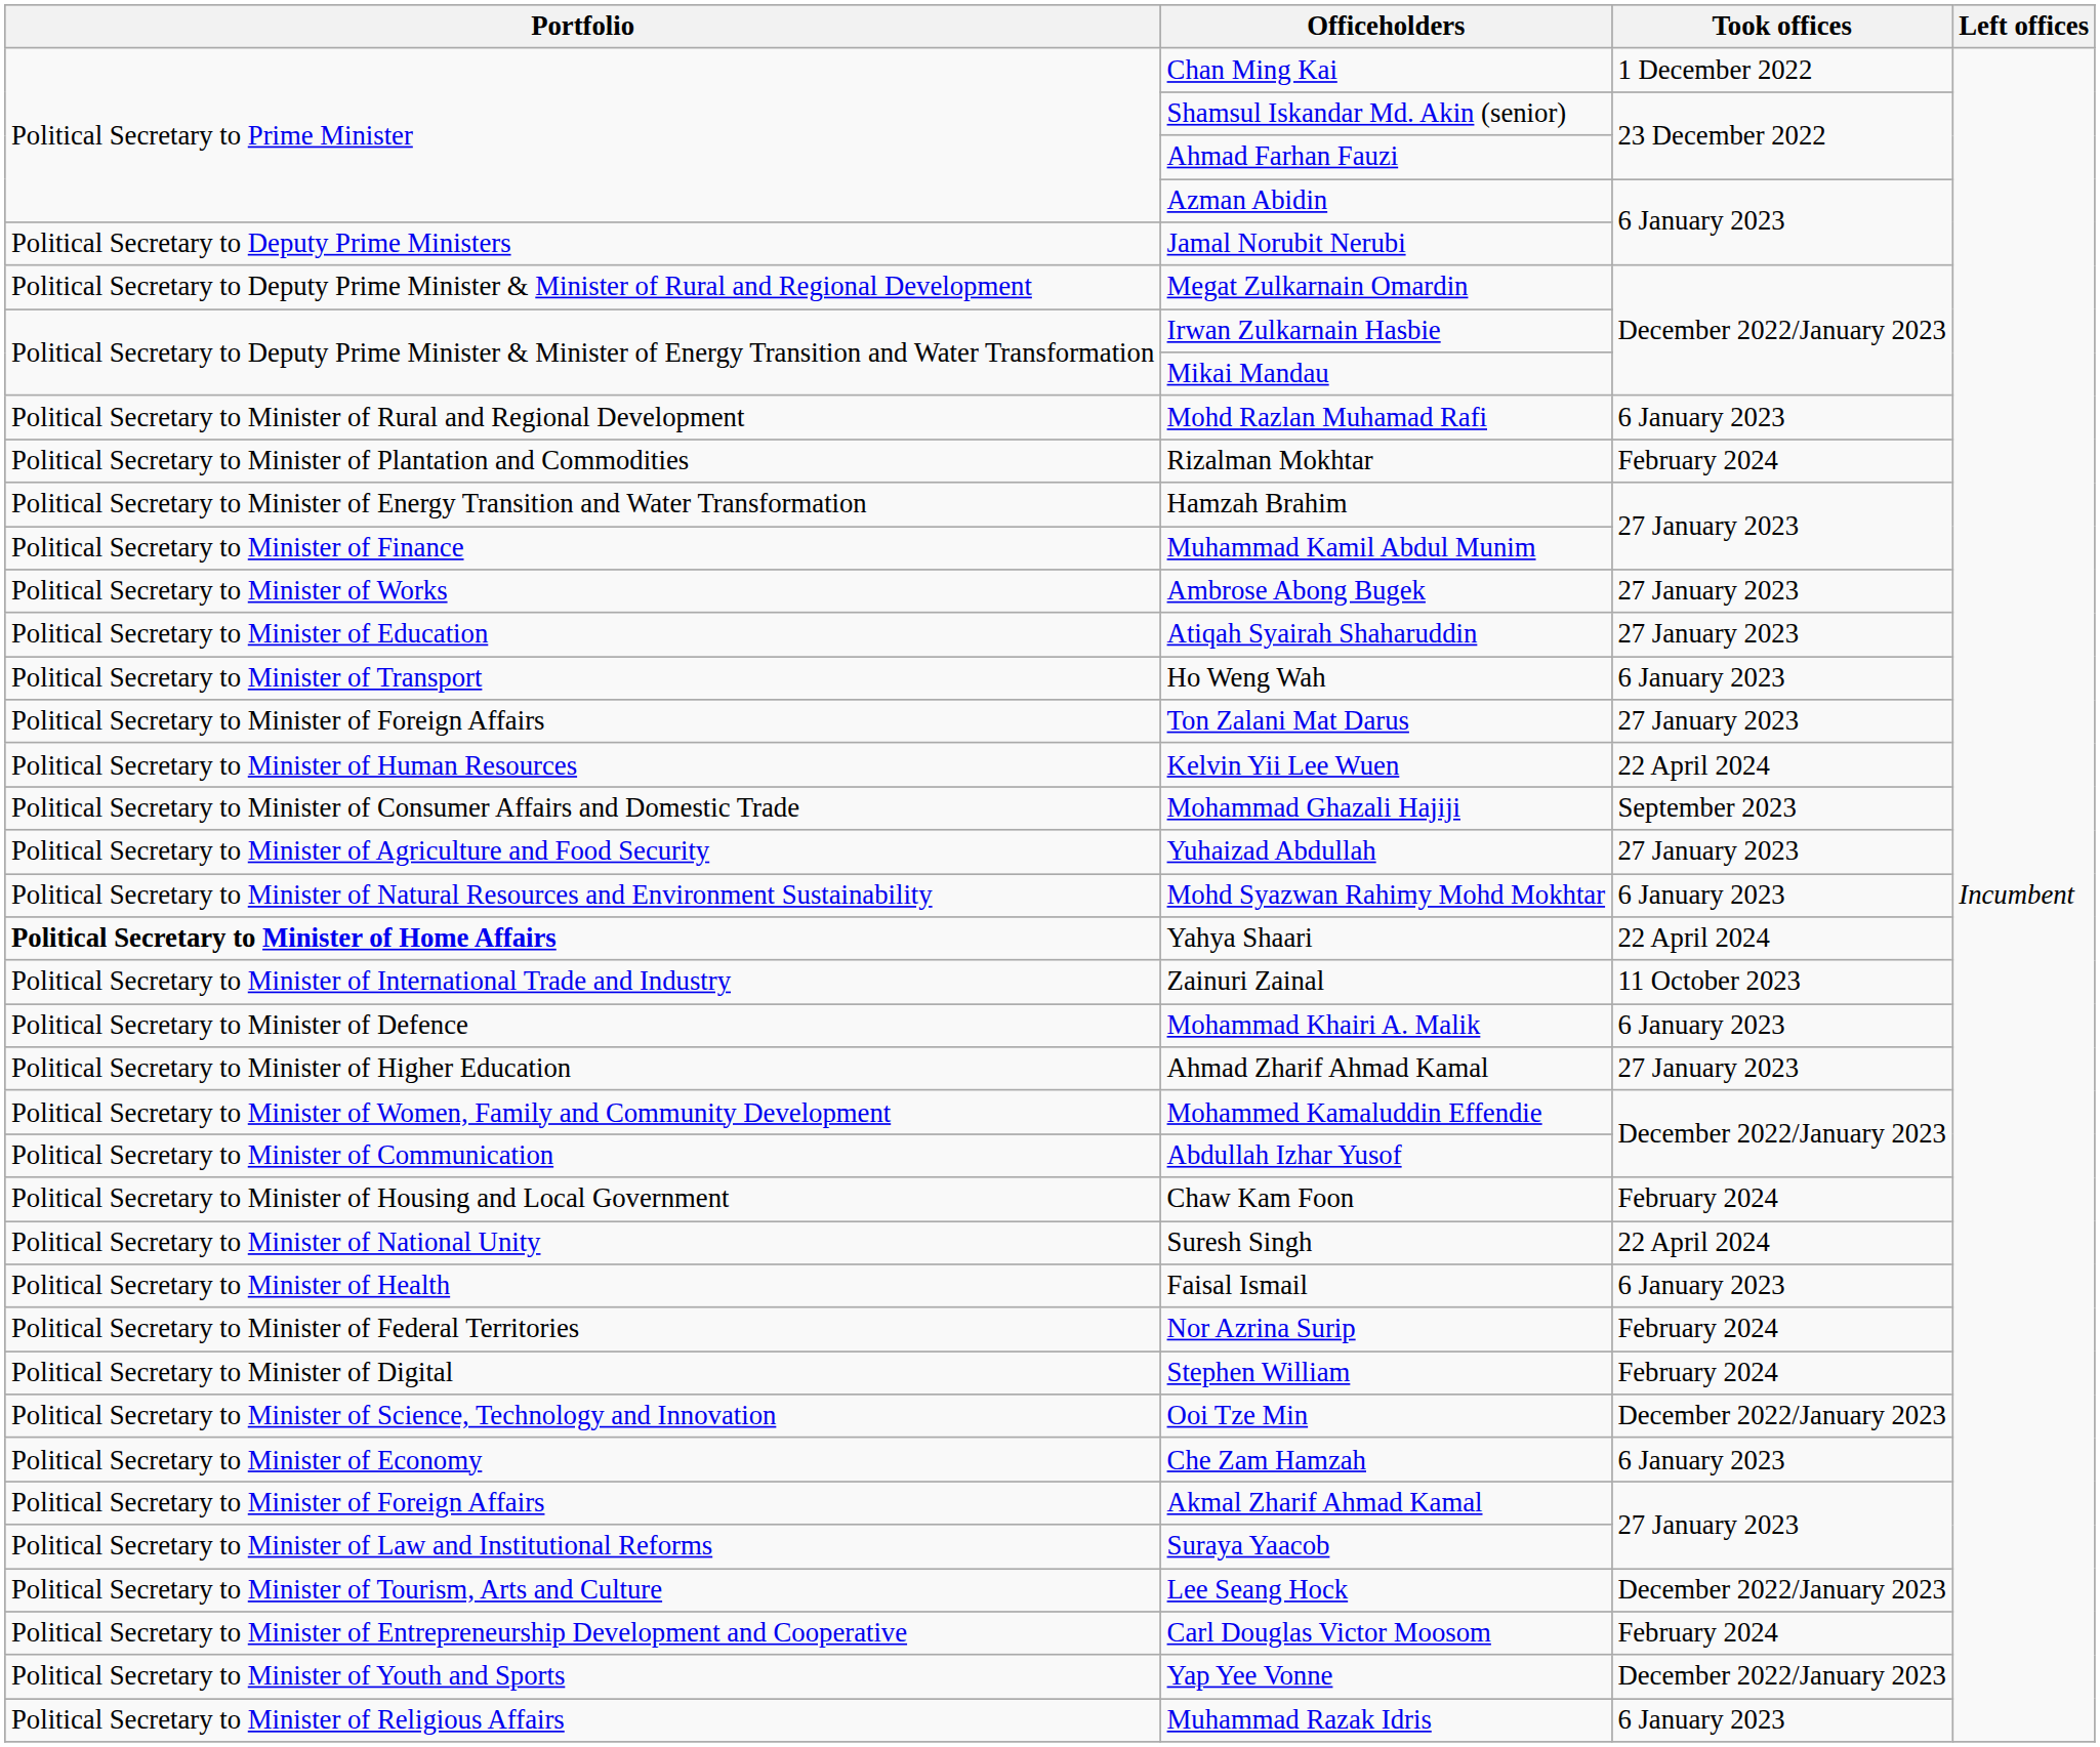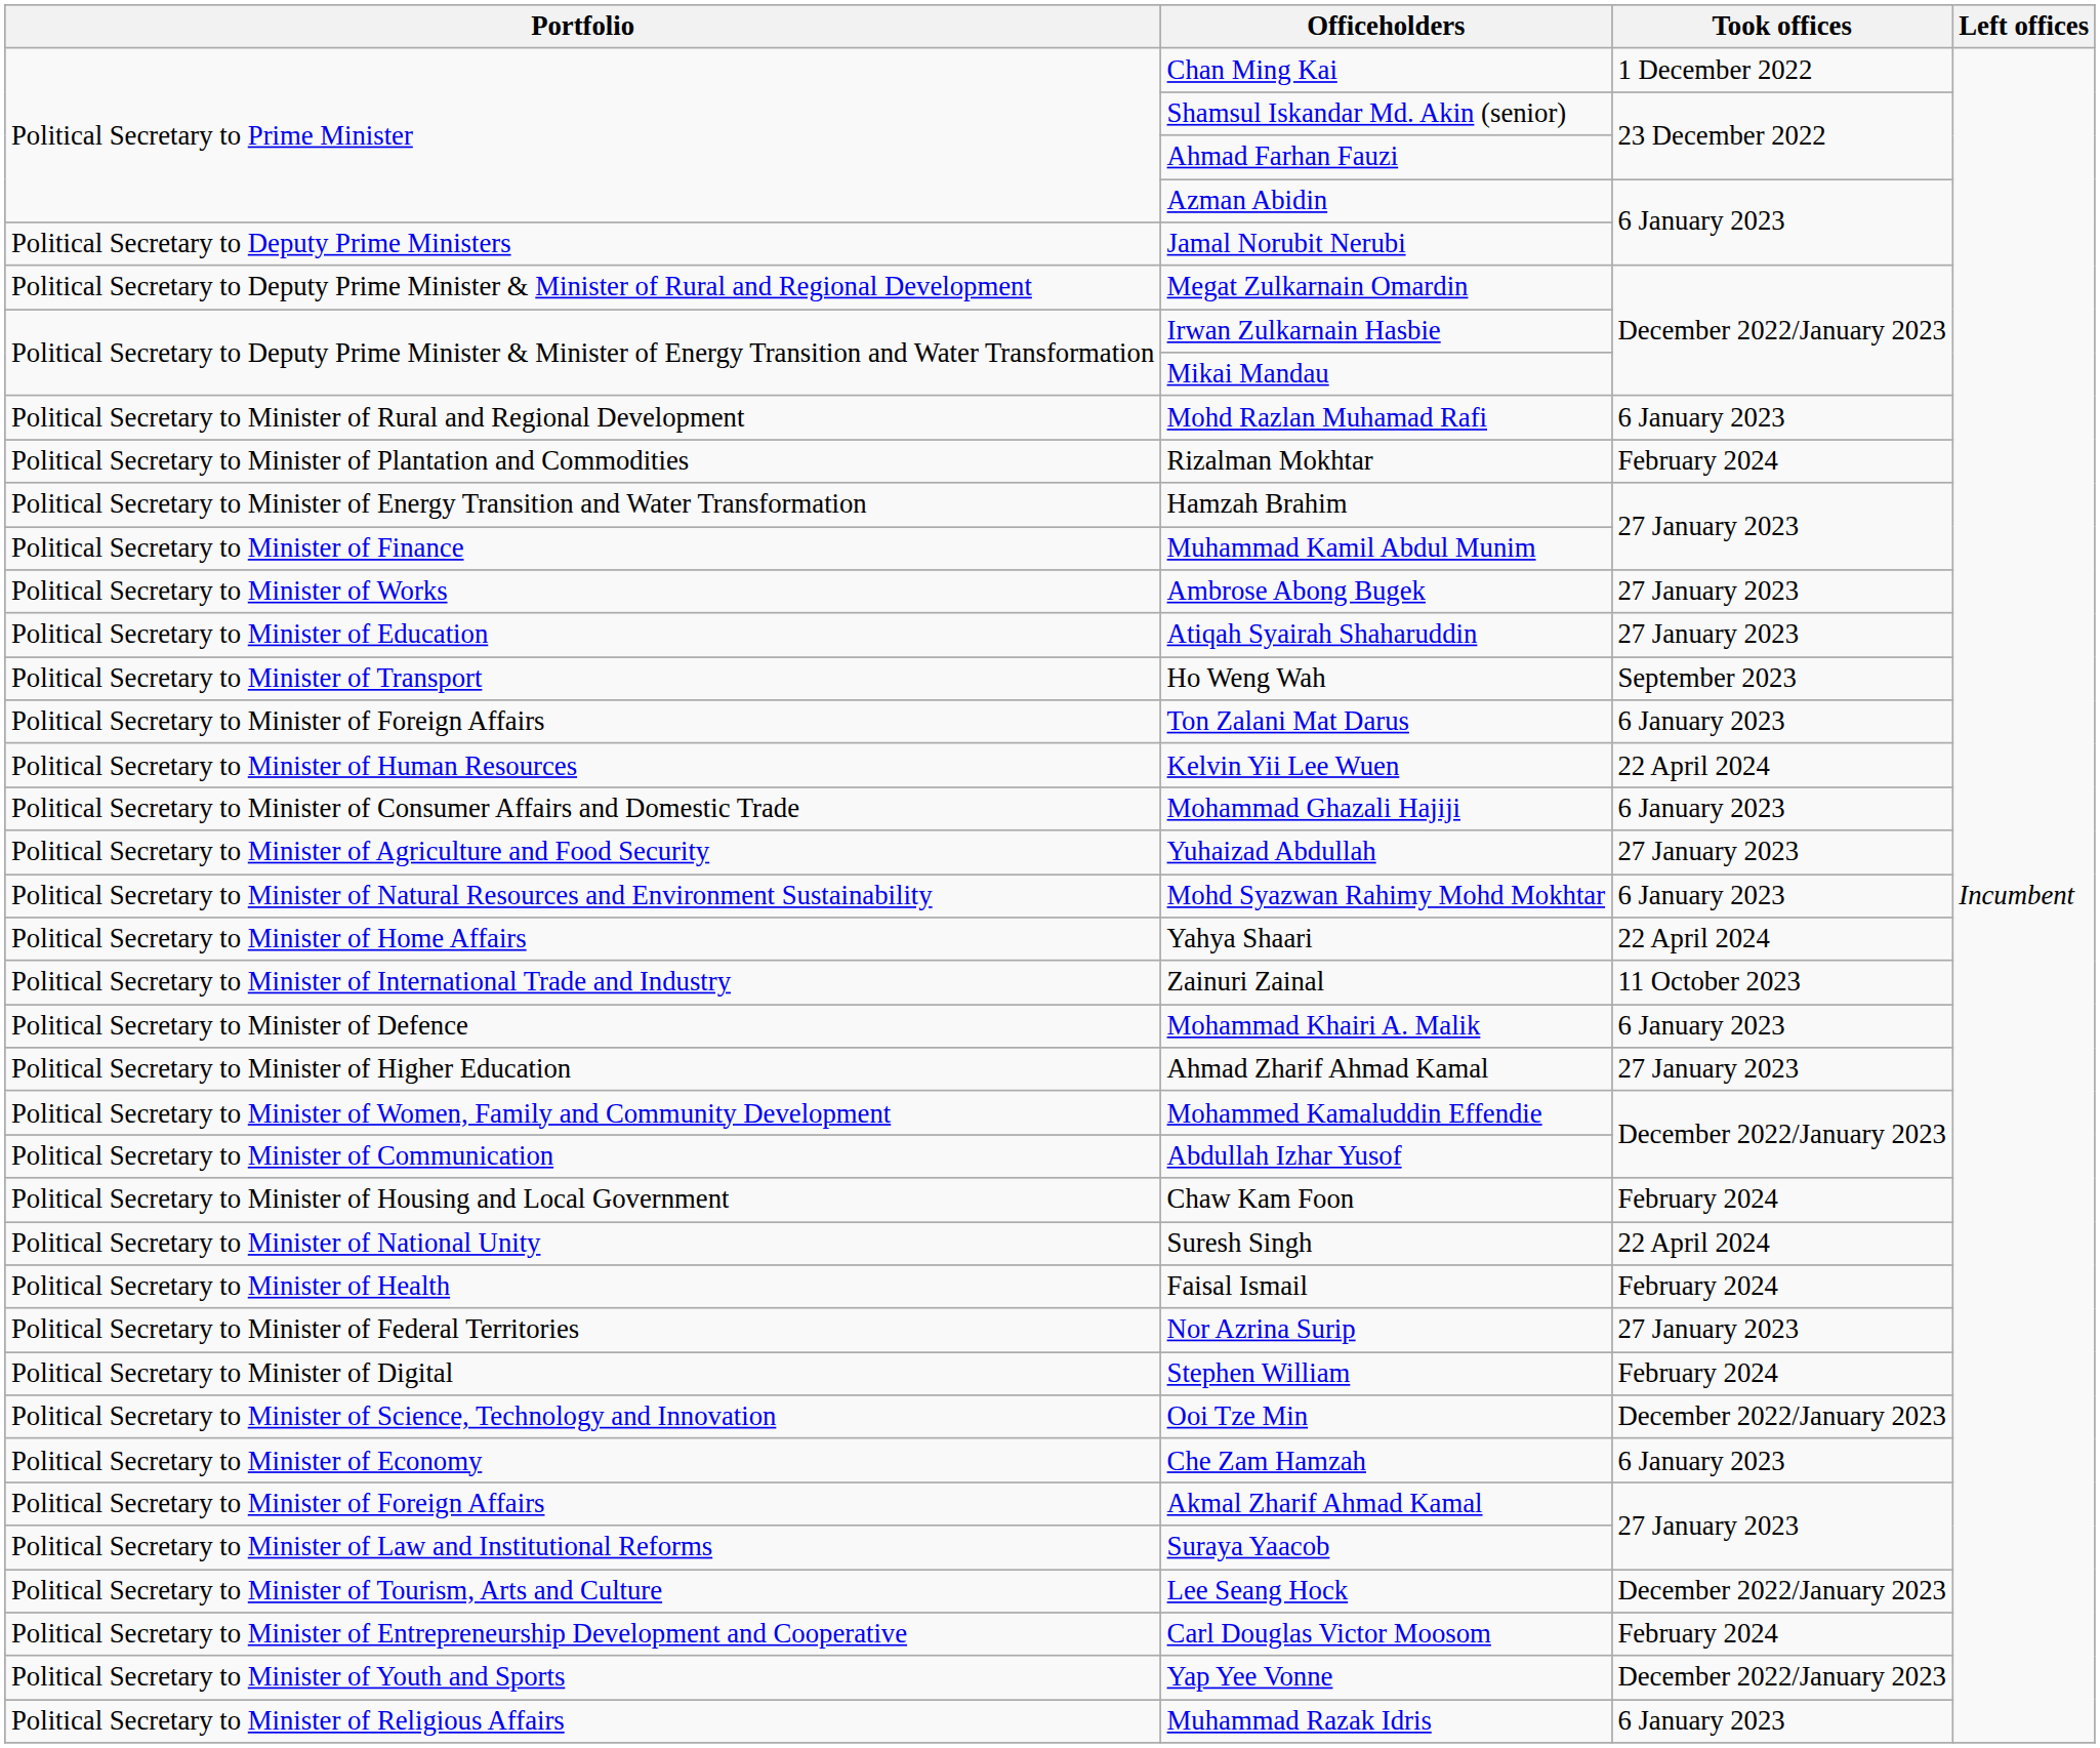Ho Weng Wah | Took offices: 6 January 2023 -> September 2023
Ton Zalani Mat Darus | Took offices: 27 January 2023 -> 6 January 2023
Mohammad Ghazali Hajiji | Took offices: September 2023 -> 6 January 2023
Yahya Shaari | Portfolio: bold -> normal
Faisal Ismail | Took offices: 6 January 2023 -> February 2024
Nor Azrina Surip | Took offices: February 2024 -> 27 January 2023
